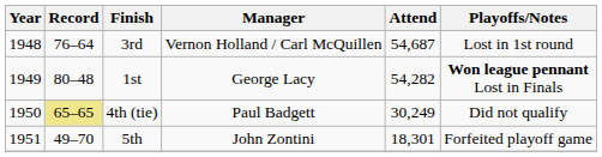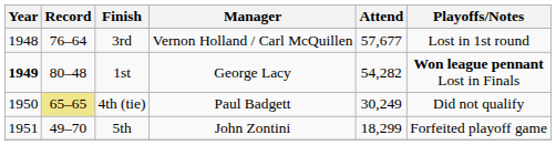3rd | Attend: 54,687 -> 57,677
1st | Year: normal -> bold
5th | Attend: 18,301 -> 18,299
